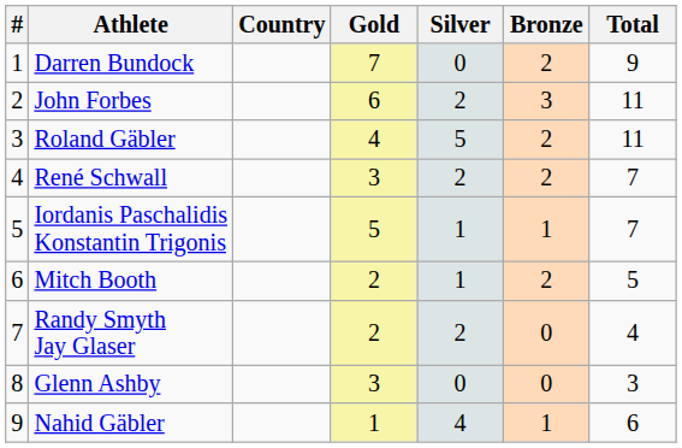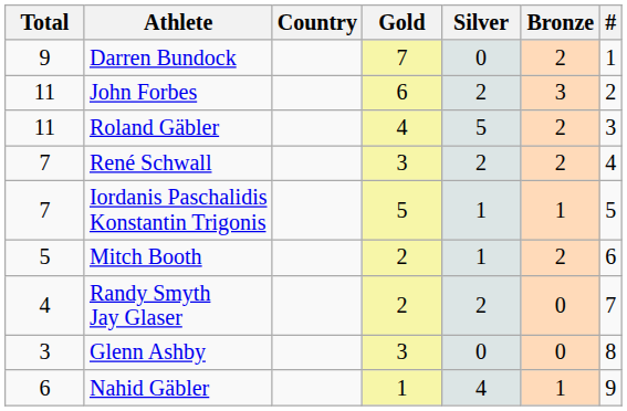columns swapped: # <-> Total
